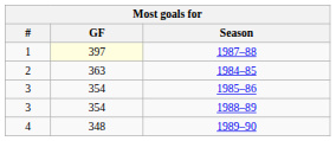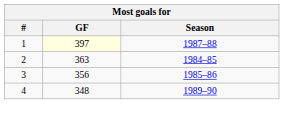1985–86 | GF: 354 -> 356
- row: 3 | 354 | 1988–89
